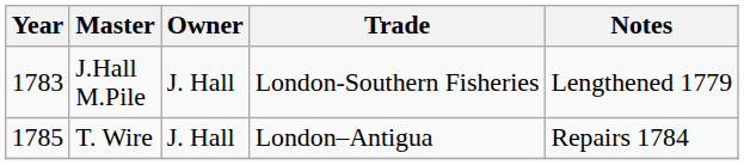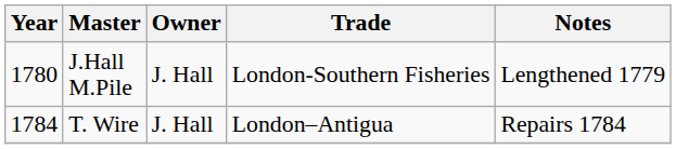J.Hall M.Pile | Year: 1783 -> 1780
T. Wire | Year: 1785 -> 1784
